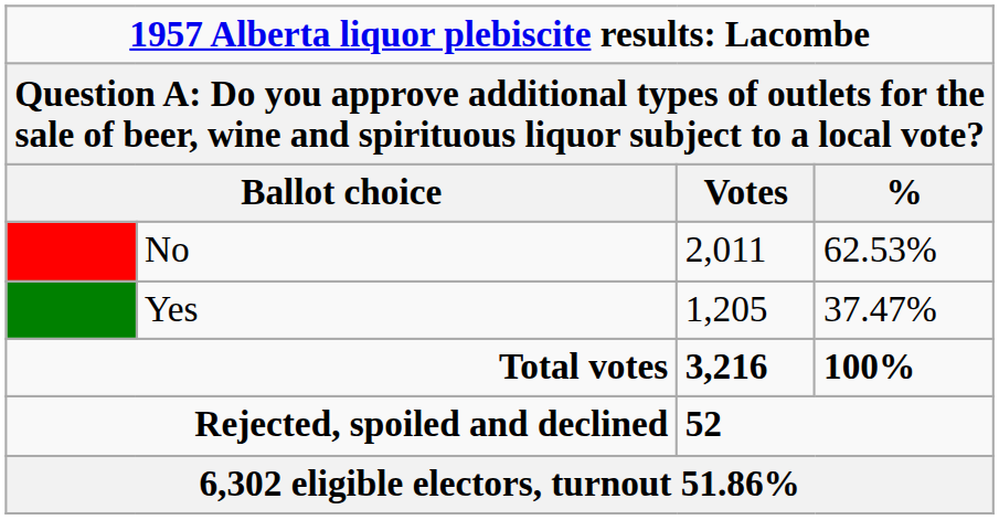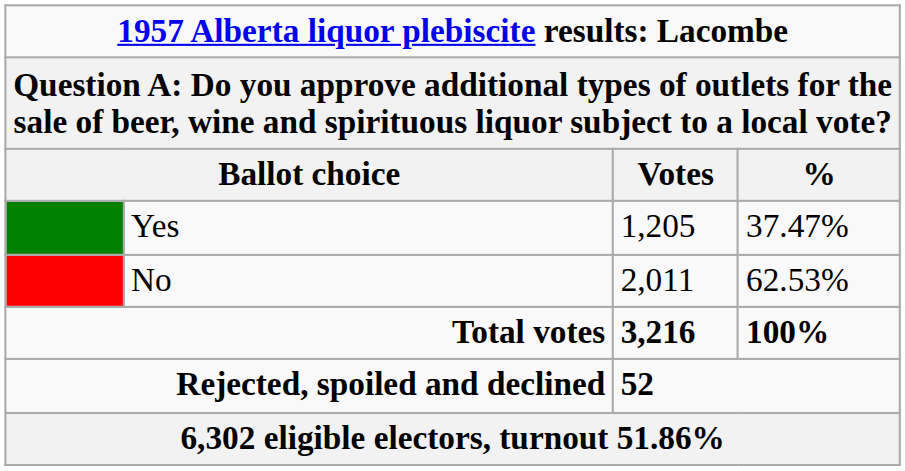rows swapped: No <-> Yes
